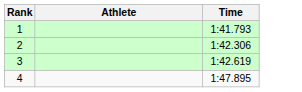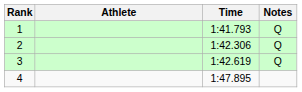+ column: Notes | Q | Q | Q
